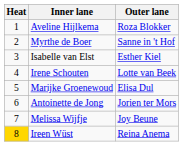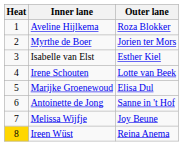Myrthe de Boer | Outer lane: Sanne in 't Hof -> Jorien ter Mors
Antoinette de Jong | Outer lane: Jorien ter Mors -> Sanne in 't Hof
